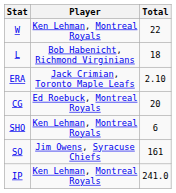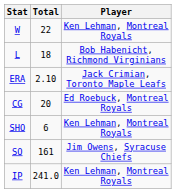columns swapped: Player <-> Total
